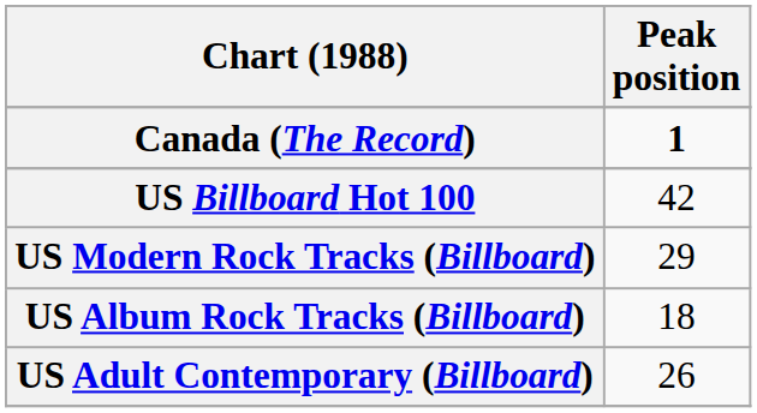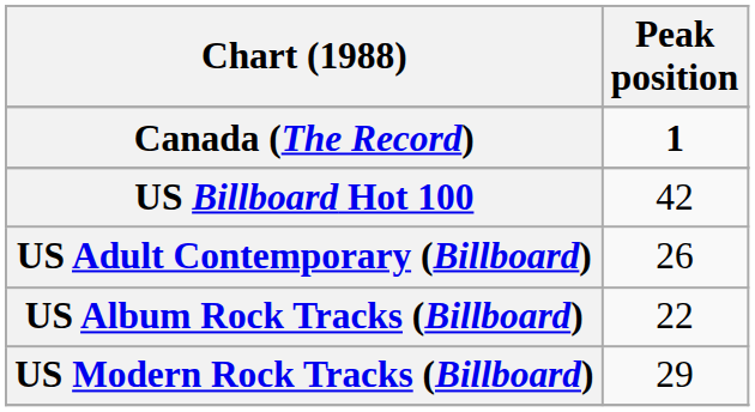rows swapped: US Adult Contemporary (Billboard) <-> US Modern Rock Tracks (Billboard)
US Album Rock Tracks (Billboard) | Peak position: 18 -> 22
